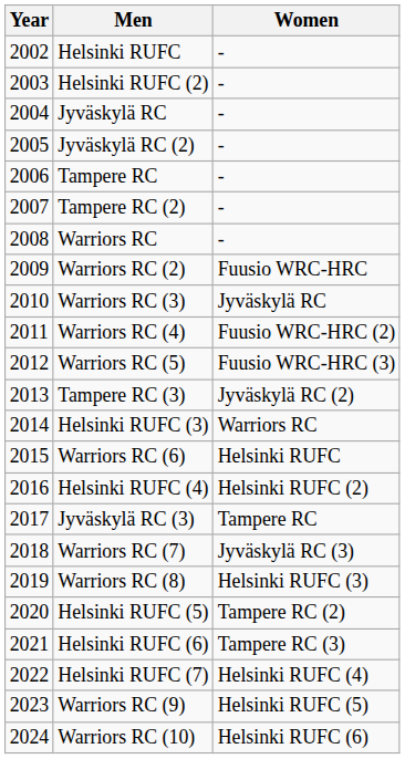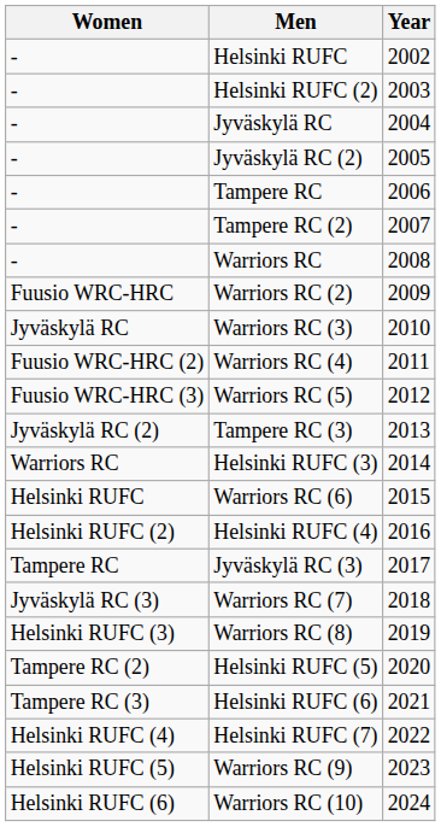columns swapped: Year <-> Women
